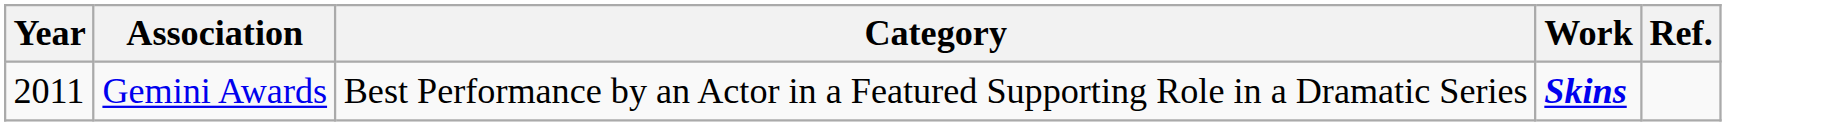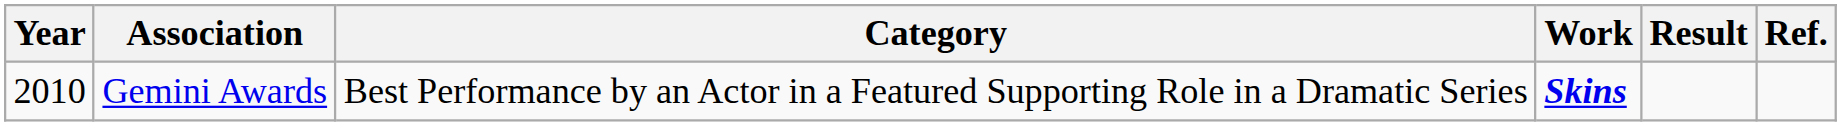+ column: Result
Gemini Awards | Year: 2011 -> 2010
